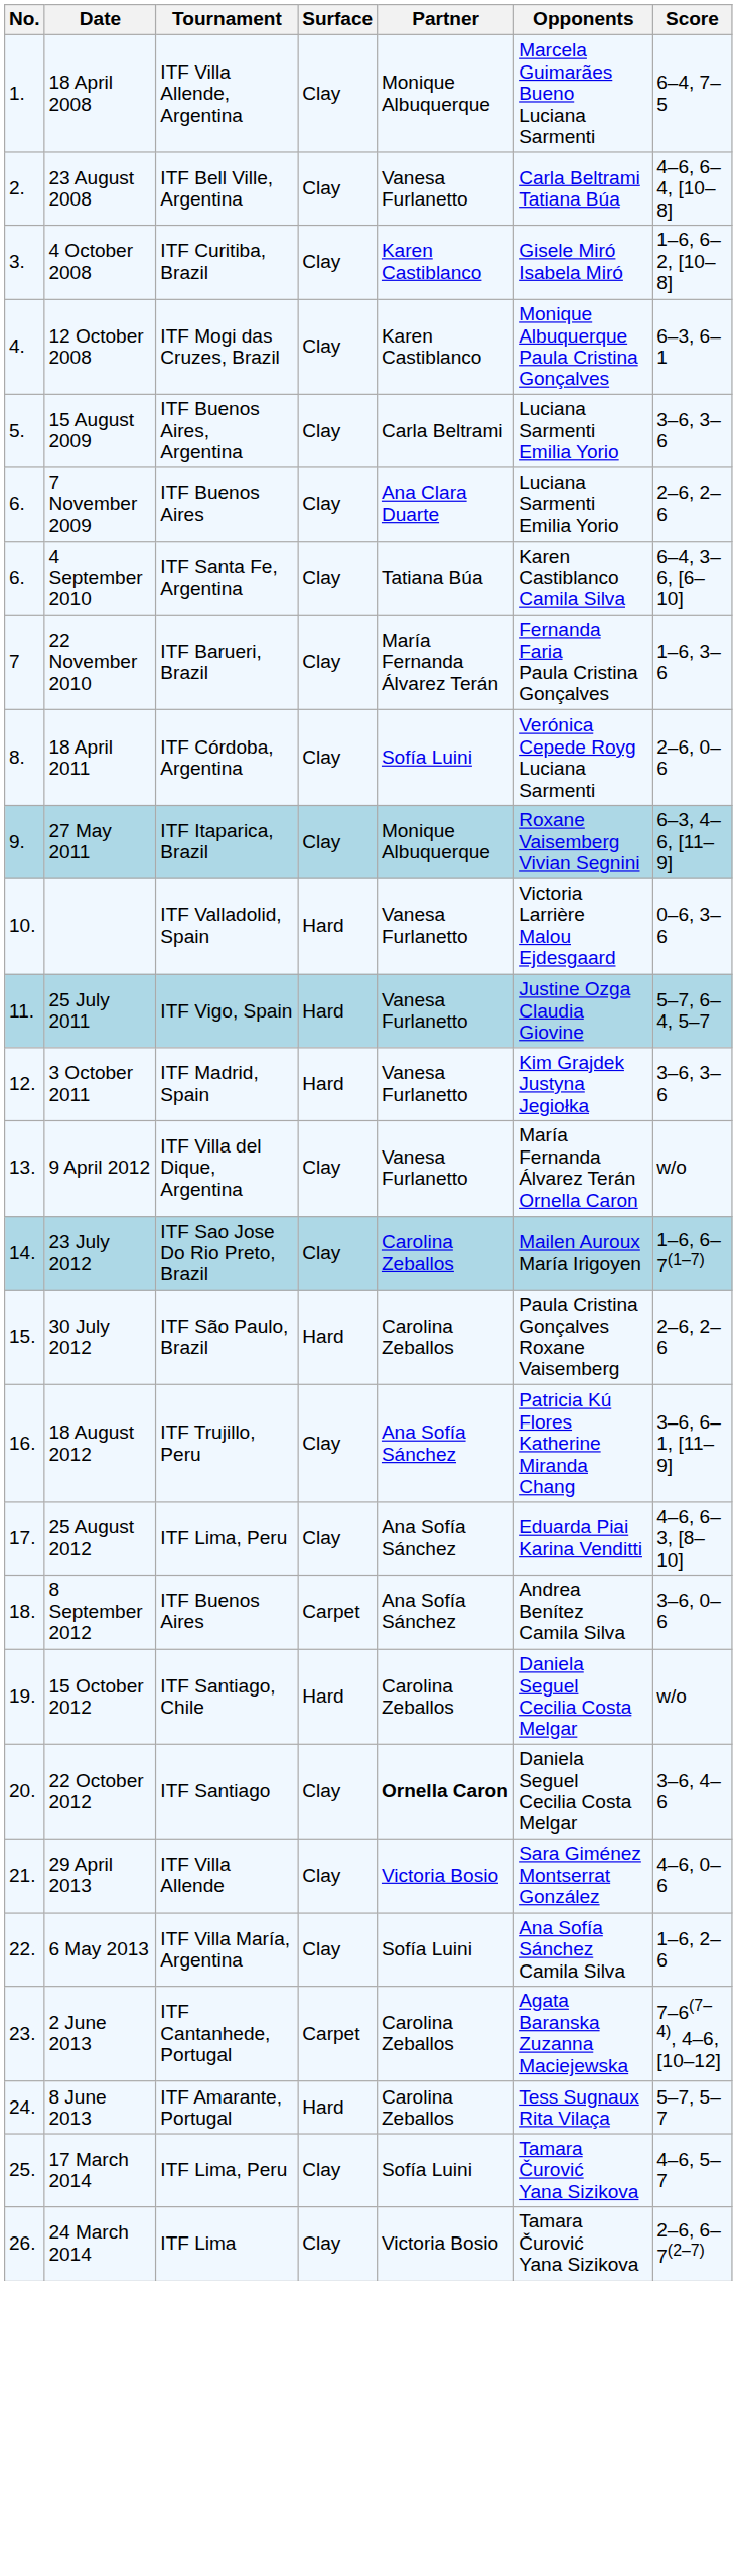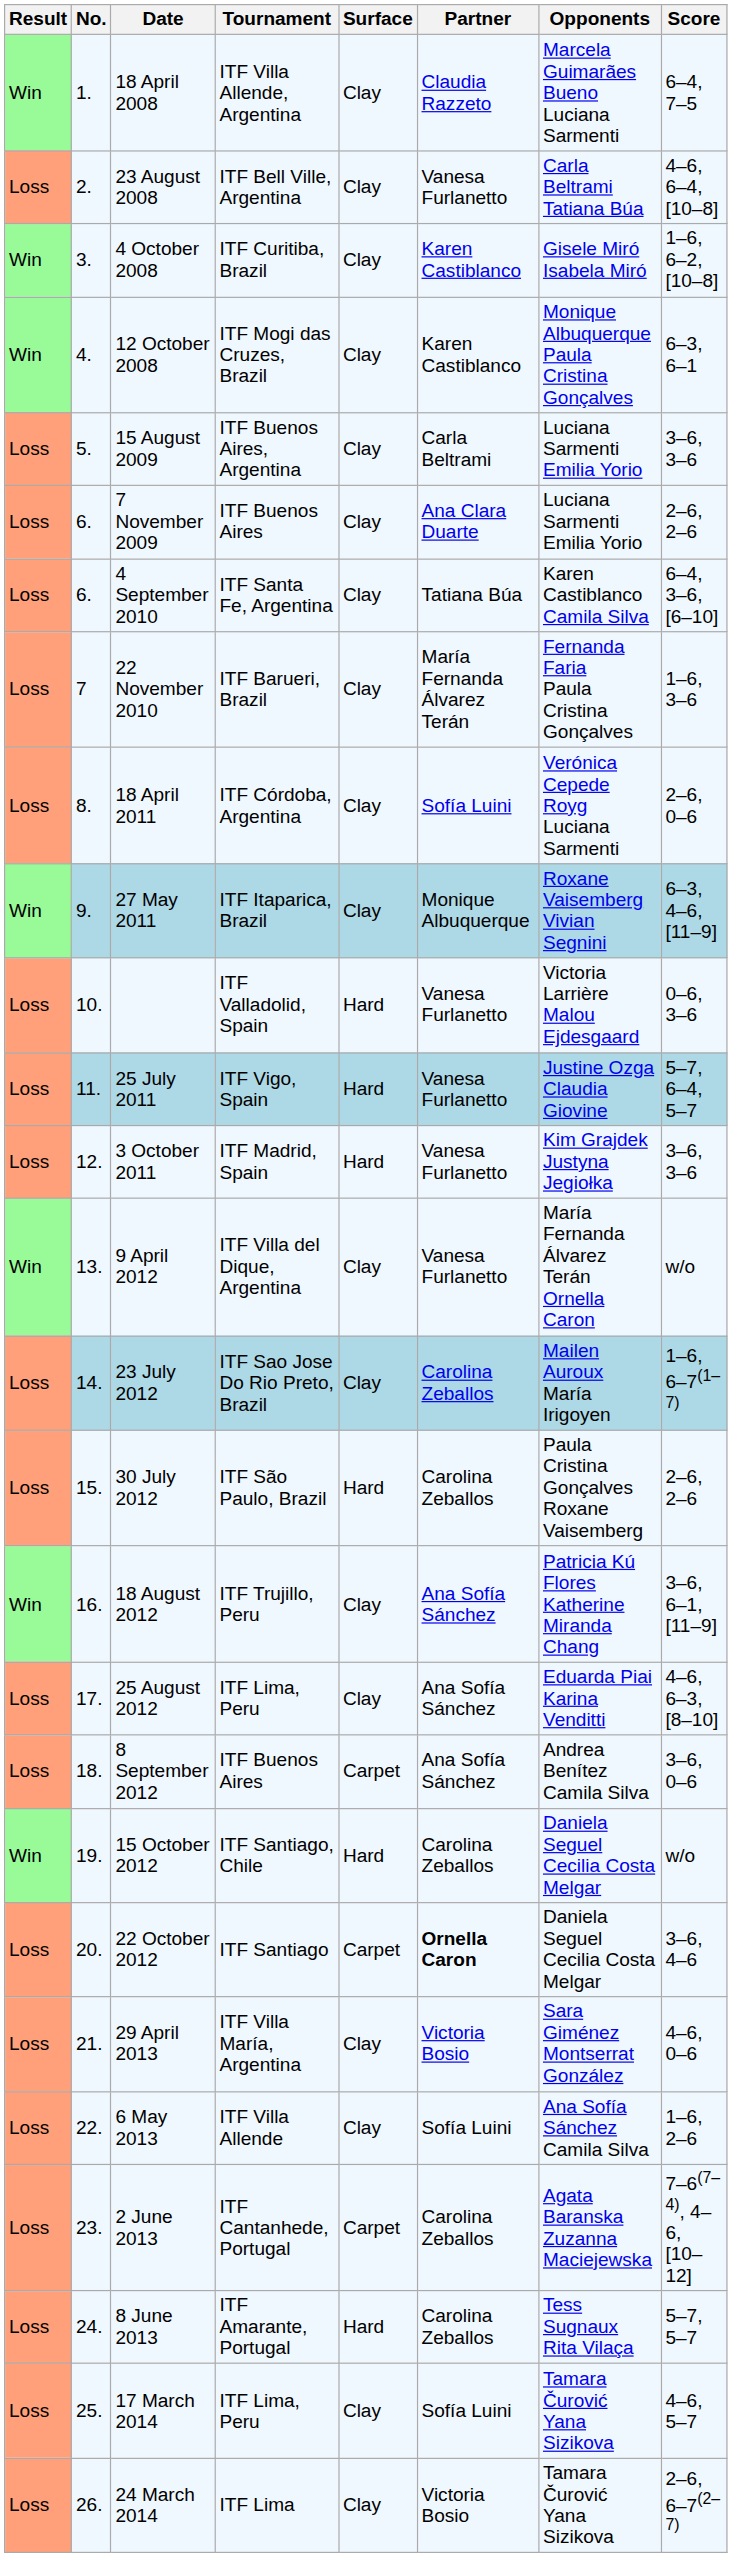+ column: Result | Win | Loss | Win | Win | Loss | Loss | Loss | Loss | Loss | Win | Loss | Loss | Loss | Win | Loss | Loss | Win | Loss | Loss | Win | Loss | Loss | Loss | Loss | Loss | Loss | Loss
18 April 2008 | Partner: Monique Albuquerque -> Claudia Razzeto
22 October 2012 | Surface: Clay -> Carpet
29 April 2013 | Tournament: ITF Villa Allende -> ITF Villa María, Argentina
6 May 2013 | Tournament: ITF Villa María, Argentina -> ITF Villa Allende
